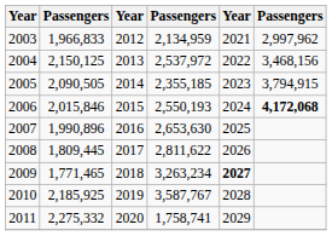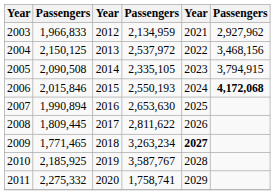2003 | column 6: 2,997,962 -> 2,927,962
2005 | column 2: 2,090,505 -> 2,090,508
2005 | column 4: 2,355,185 -> 2,335,105
2007 | column 2: 1,990,896 -> 1,990,894
